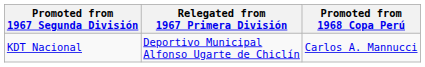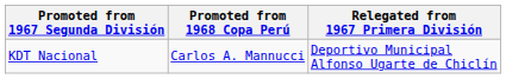columns swapped: Promoted from 1968 Copa Perú <-> Relegated from 1967 Primera División
